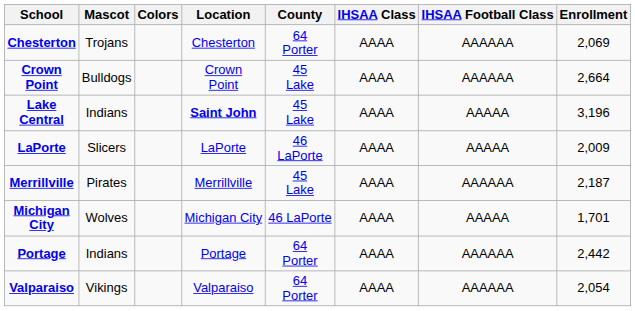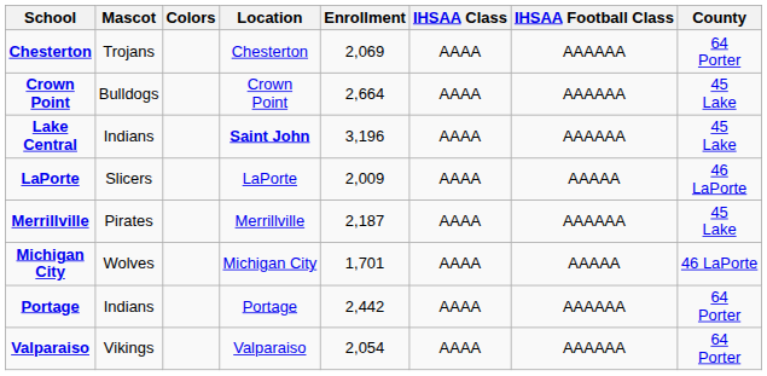columns swapped: Enrollment <-> County
Lake Central | IHSAA Football Class: AAAAA -> AAAAAA
